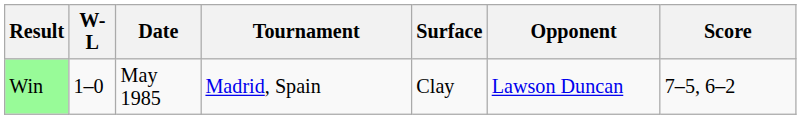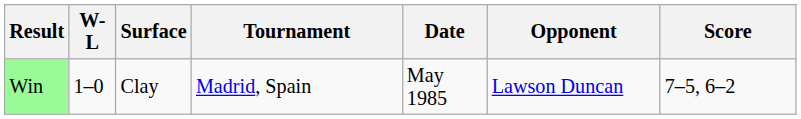columns swapped: Date <-> Surface
